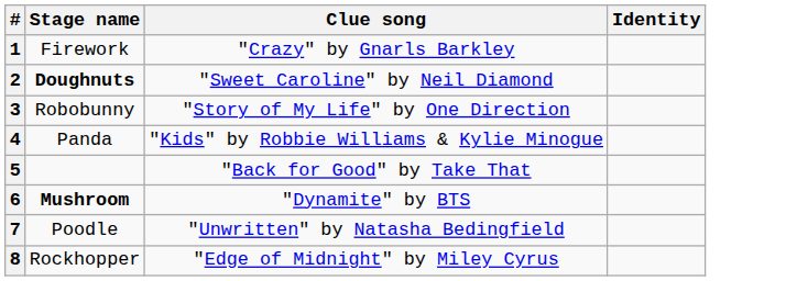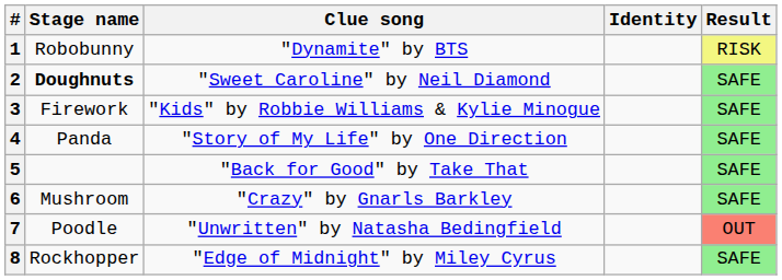+ column: Result | RISK | SAFE | SAFE | SAFE | SAFE | SAFE | OUT | SAFE
1 | Stage name: Firework -> Robobunny
1 | Clue song: "Crazy" by Gnarls Barkley -> "Dynamite" by BTS
3 | Stage name: Robobunny -> Firework
3 | Clue song: "Story of My Life" by One Direction -> "Kids" by Robbie Williams & Kylie Minogue
4 | Clue song: "Kids" by Robbie Williams & Kylie Minogue -> "Story of My Life" by One Direction
6 | Stage name: bold -> normal
6 | Clue song: "Dynamite" by BTS -> "Crazy" by Gnarls Barkley
